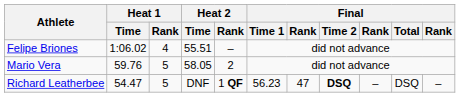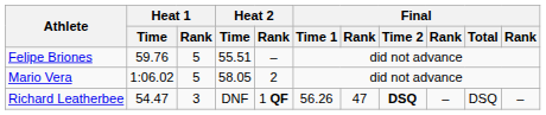Felipe Briones | Heat 1 / Time: 1:06.02 -> 59.76
Felipe Briones | Heat 1 / Rank: 4 -> 5
Mario Vera | Heat 1 / Time: 59.76 -> 1:06.02
Richard Leatherbee | Heat 1 / Rank: 5 -> 3
Richard Leatherbee | Final / Time 1: 56.23 -> 56.26
